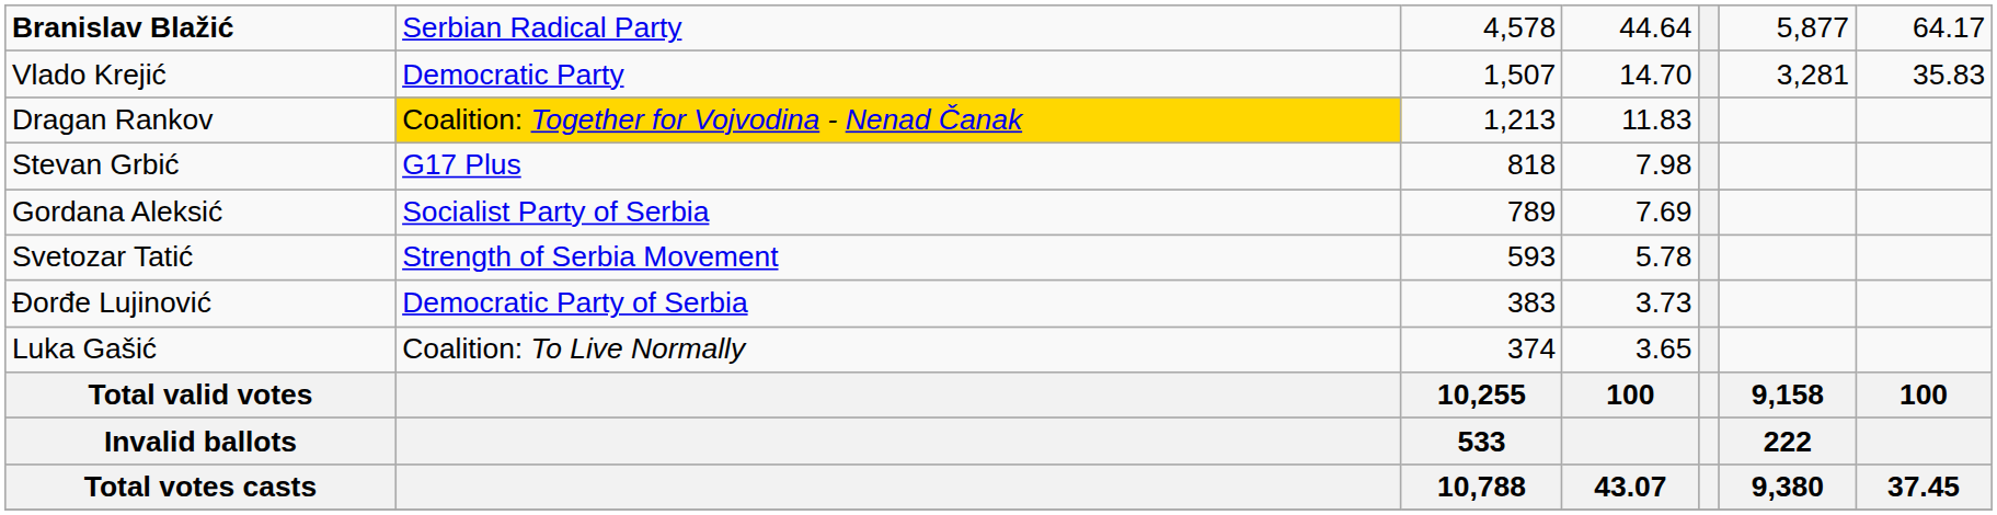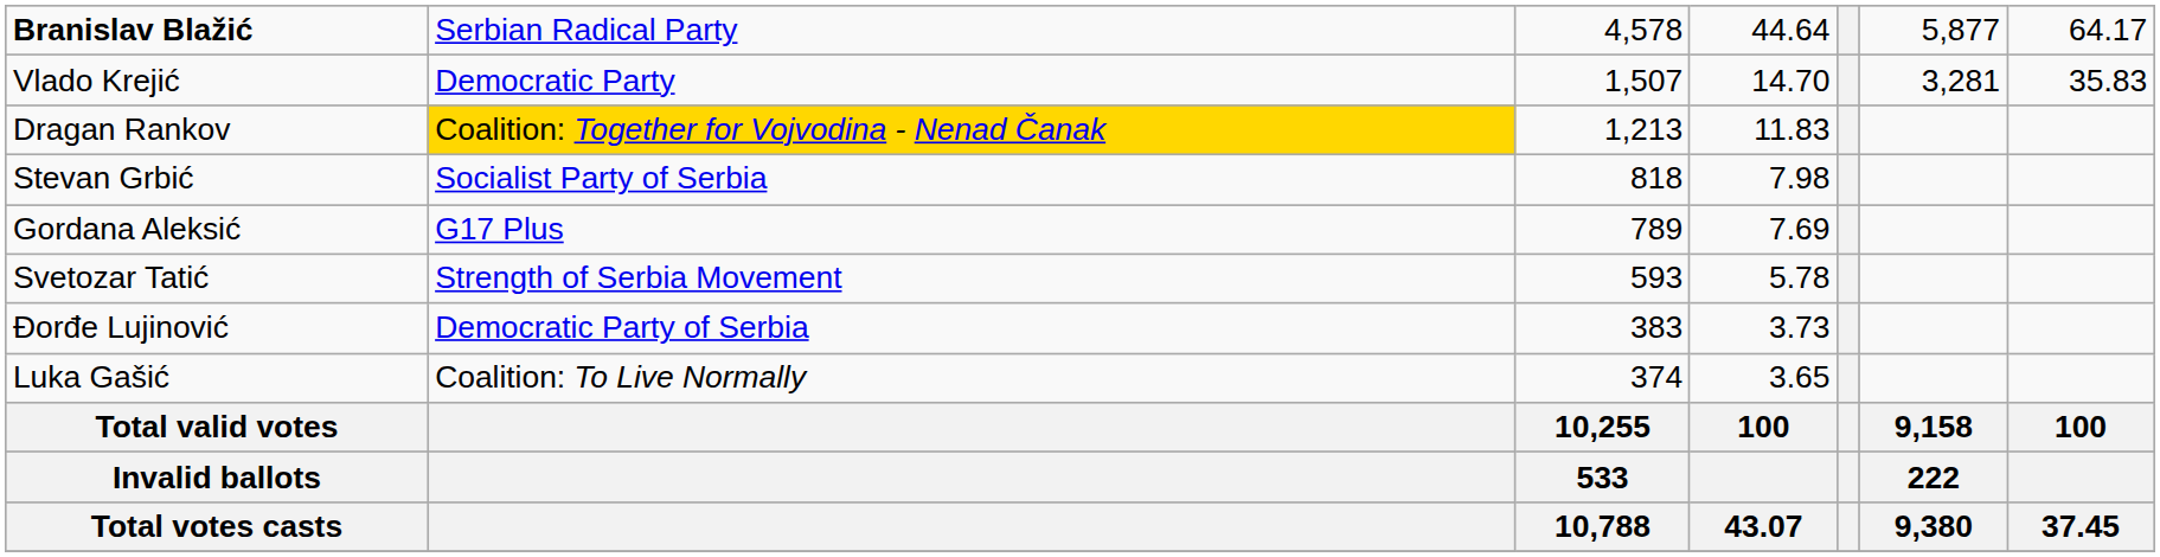Stevan Grbić | column 2: G17 Plus -> Socialist Party of Serbia
Gordana Aleksić | column 2: Socialist Party of Serbia -> G17 Plus
